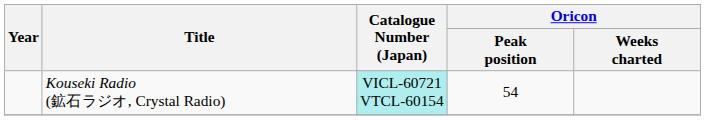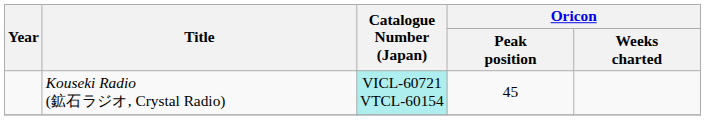Kouseki Radio (鉱石ラジオ, Crystal Radio) | Oricon / Peak position: 54 -> 45
